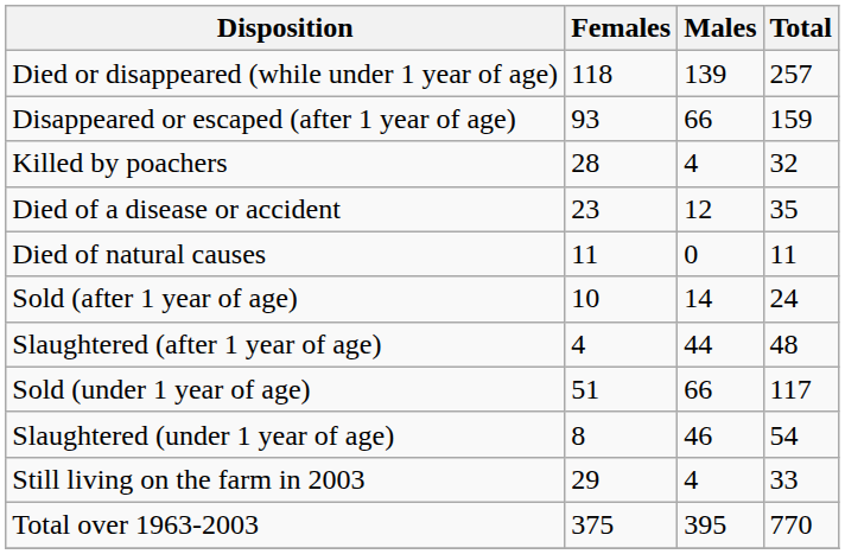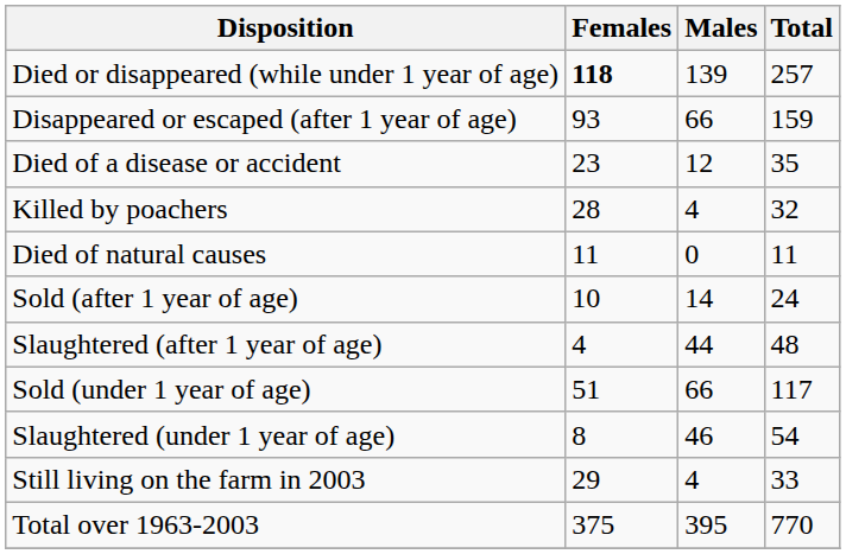Died or disappeared (while under 1 year of age) | Females: normal -> bold
rows swapped: Killed by poachers <-> Died of a disease or accident
